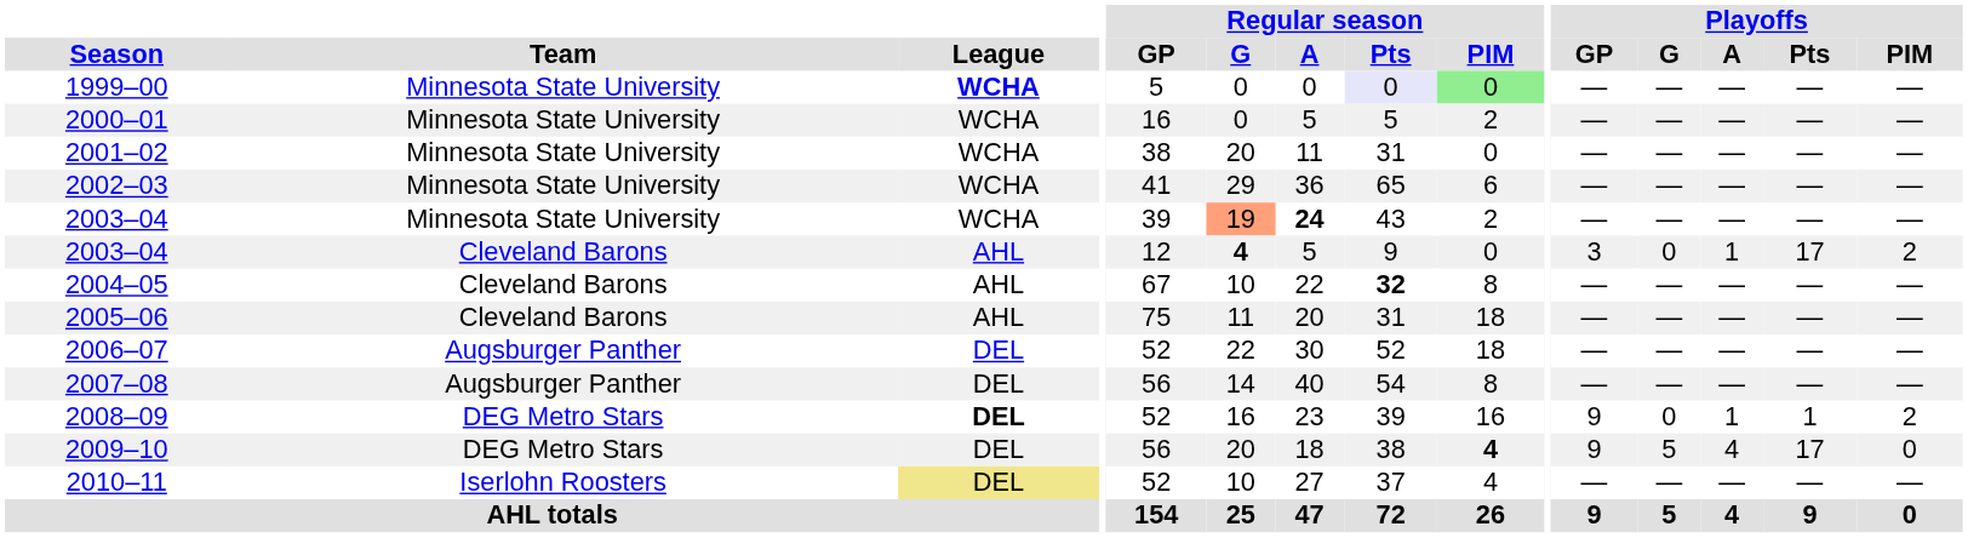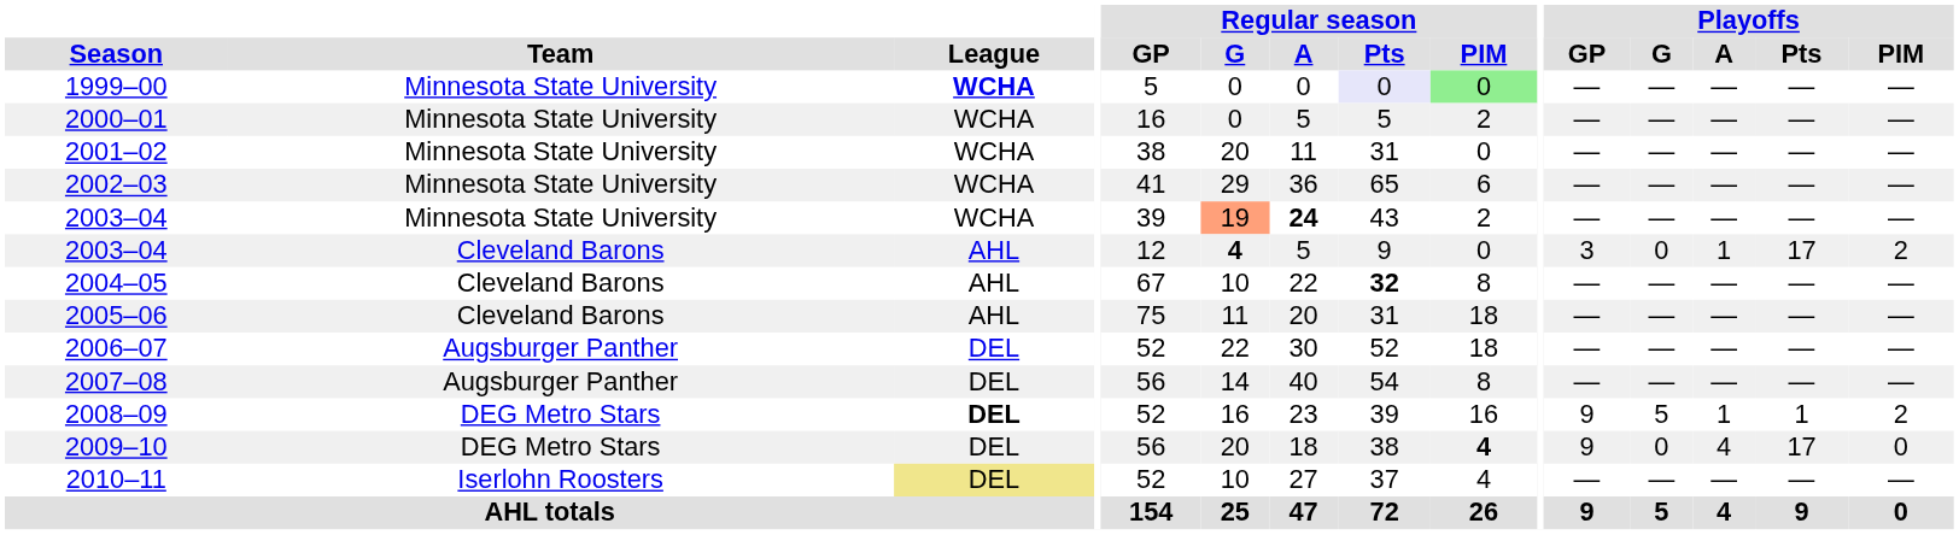2008–09 | Playoffs / G: 0 -> 5
2009–10 | Playoffs / G: 5 -> 0
